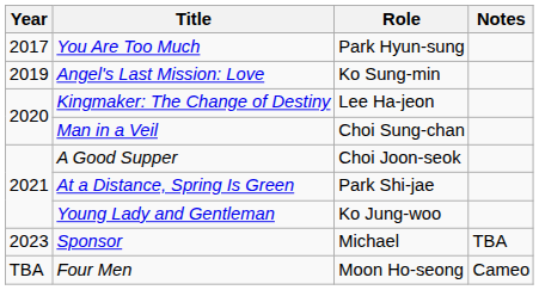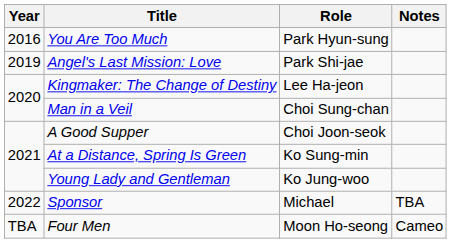You Are Too Much | Year: 2017 -> 2016
Angel's Last Mission: Love | Role: Ko Sung-min -> Park Shi-jae
At a Distance, Spring Is Green | Role: Park Shi-jae -> Ko Sung-min
Sponsor | Year: 2023 -> 2022
